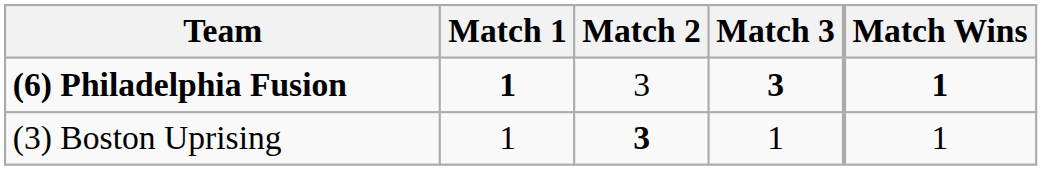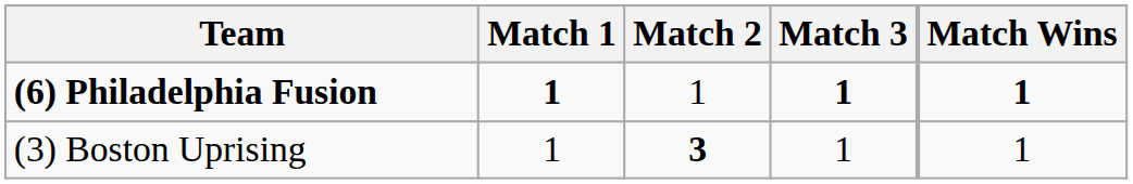(6) Philadelphia Fusion | Match 2: 3 -> 1
(6) Philadelphia Fusion | Match 3: 3 -> 1
